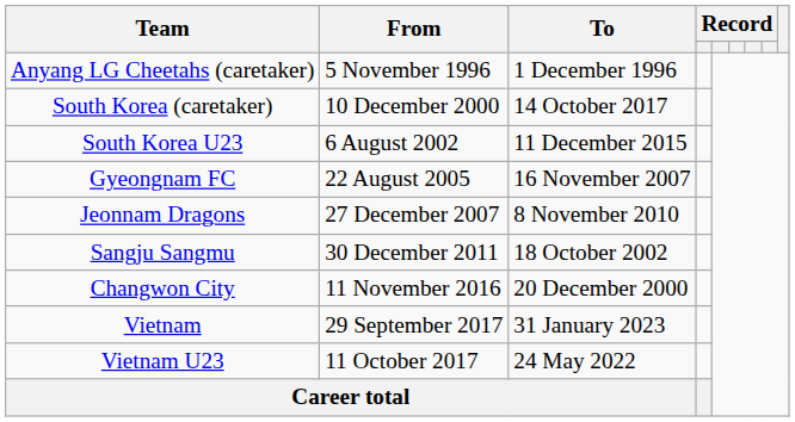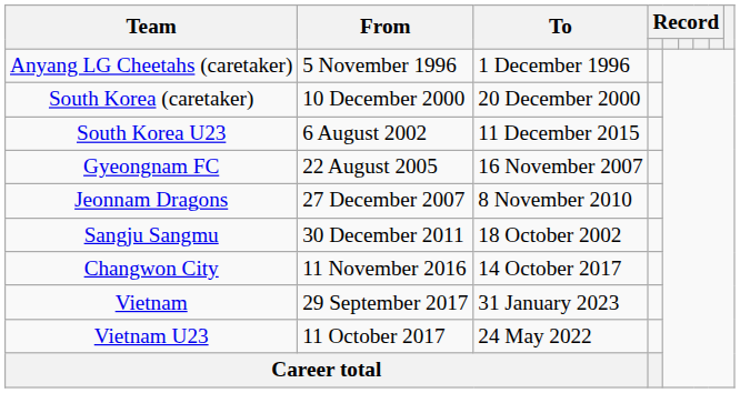South Korea (caretaker) | To: 14 October 2017 -> 20 December 2000
Changwon City | To: 20 December 2000 -> 14 October 2017
